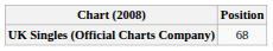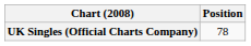UK Singles (Official Charts Company) | Position: 68 -> 78
